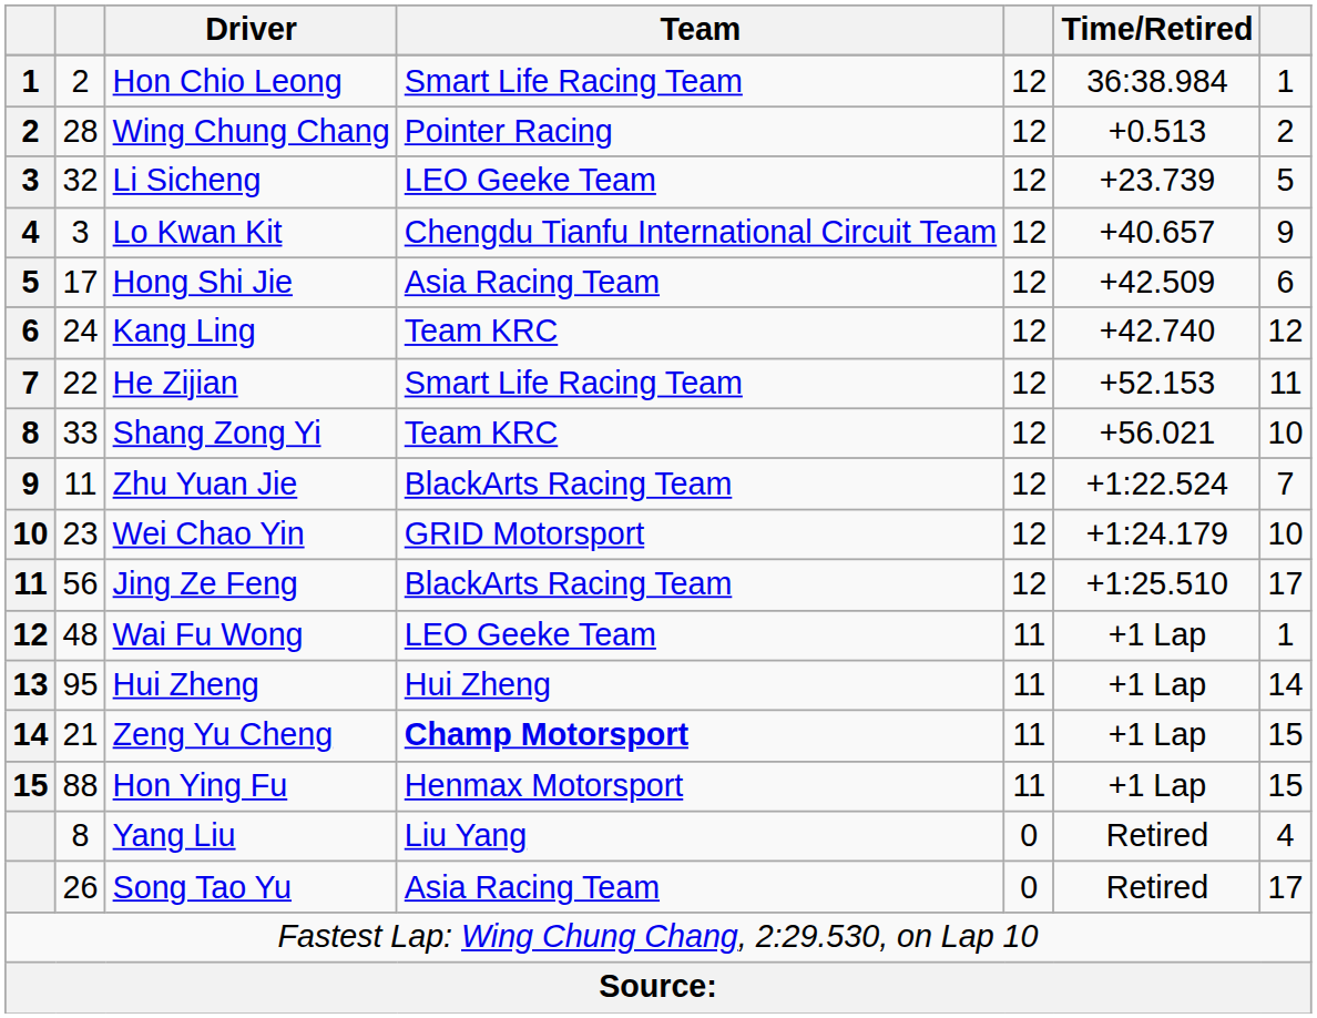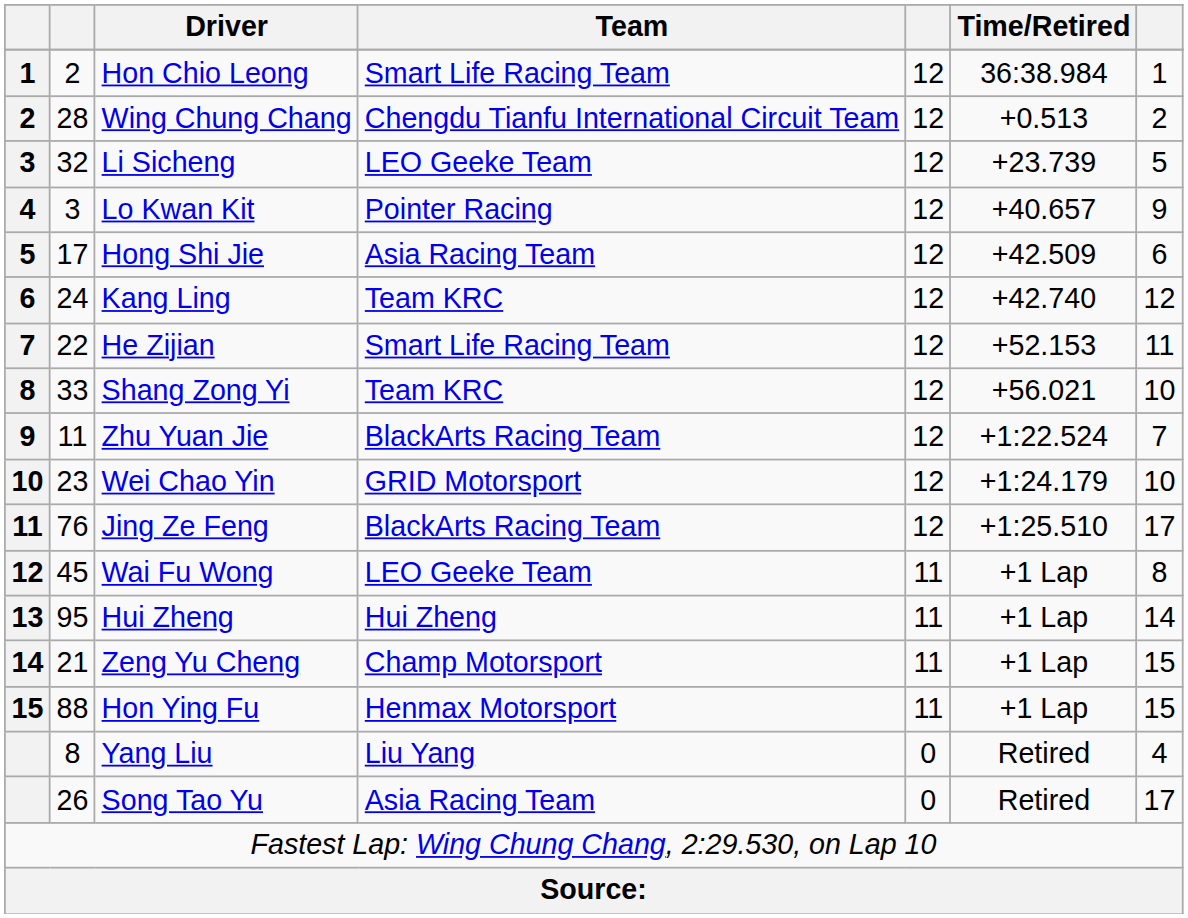Wing Chung Chang | Team: Pointer Racing -> Chengdu Tianfu International Circuit Team
Lo Kwan Kit | Team: Chengdu Tianfu International Circuit Team -> Pointer Racing
Jing Ze Feng | column 2: 56 -> 76
Wai Fu Wong | column 2: 48 -> 45
Wai Fu Wong | column 7: 1 -> 8
Zeng Yu Cheng | Team: bold -> normal
